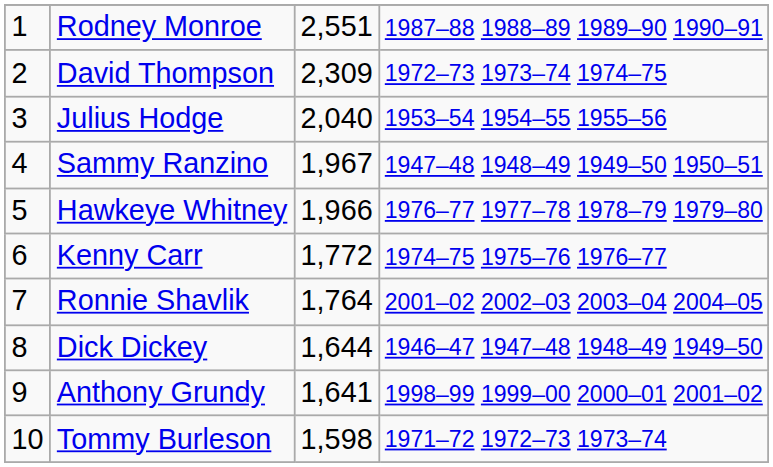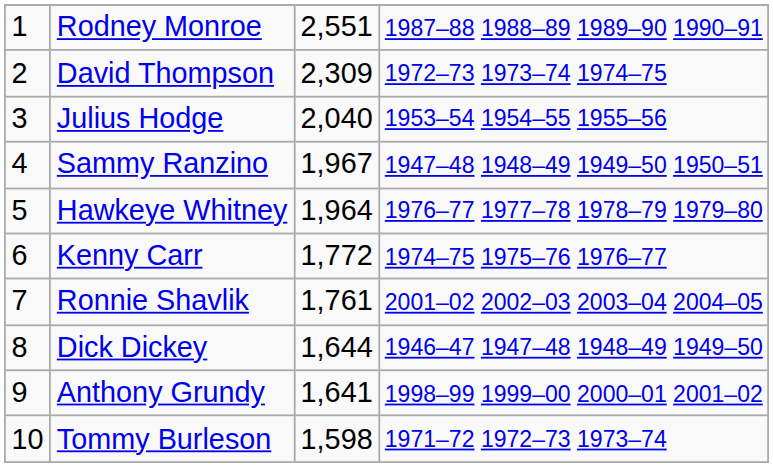Hawkeye Whitney | column 3: 1,966 -> 1,964
Ronnie Shavlik | column 3: 1,764 -> 1,761
